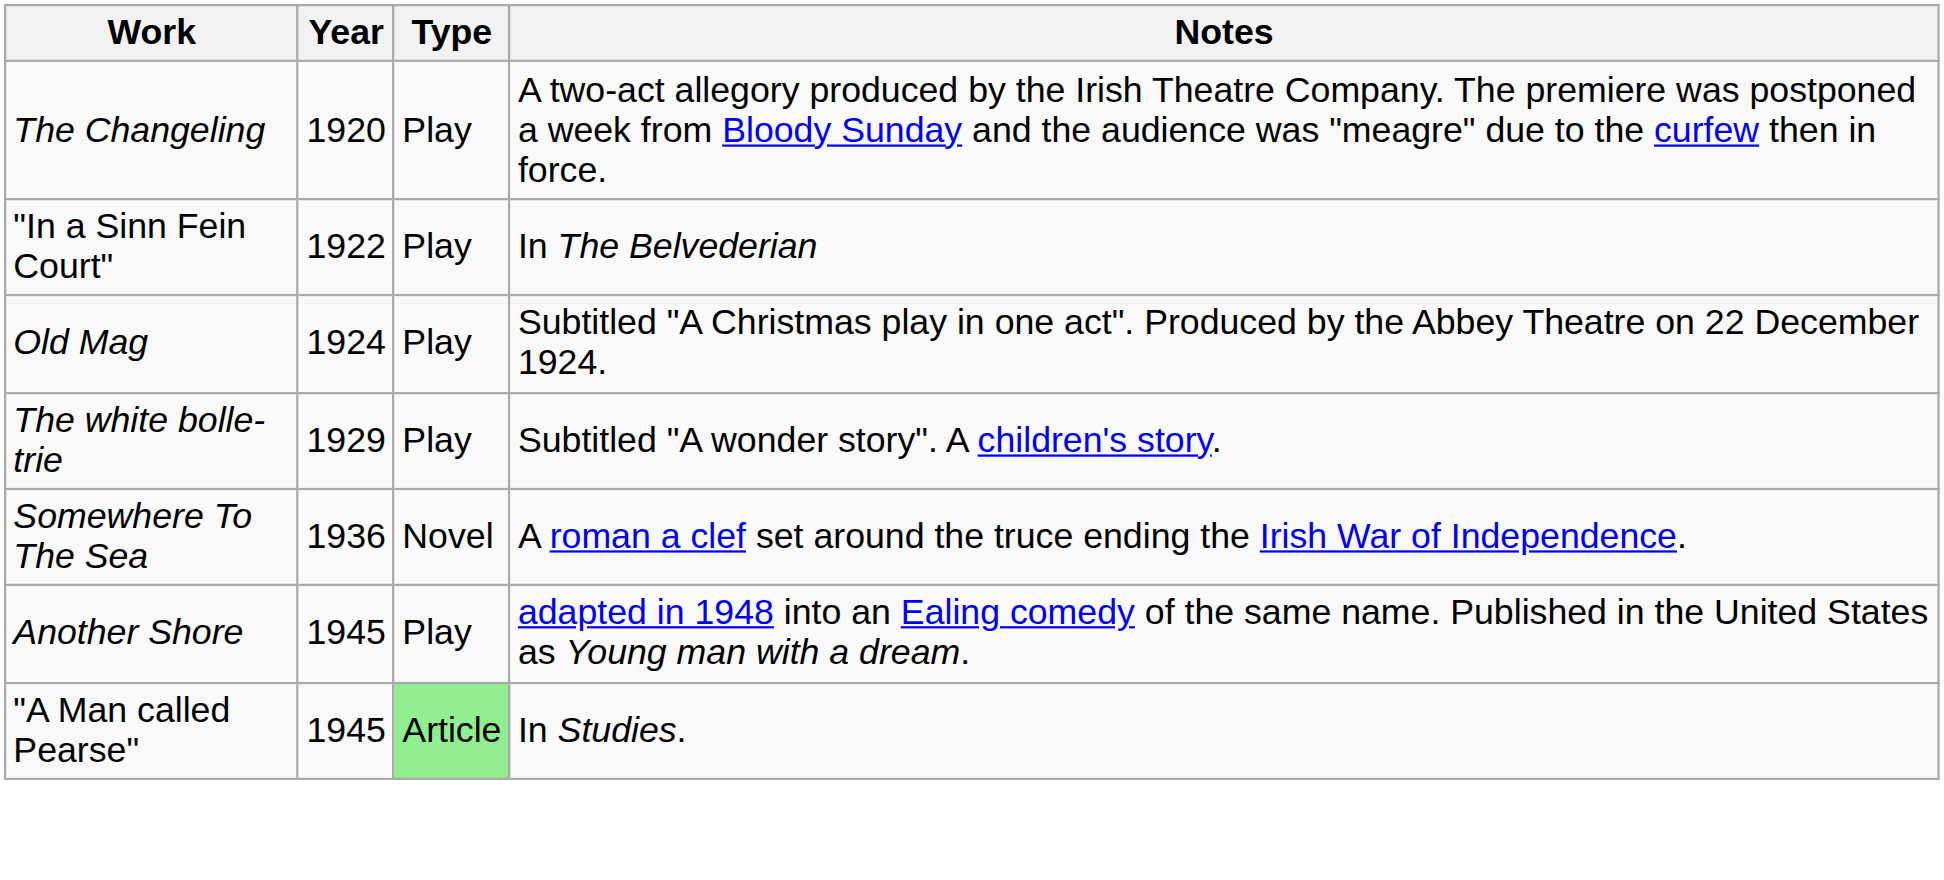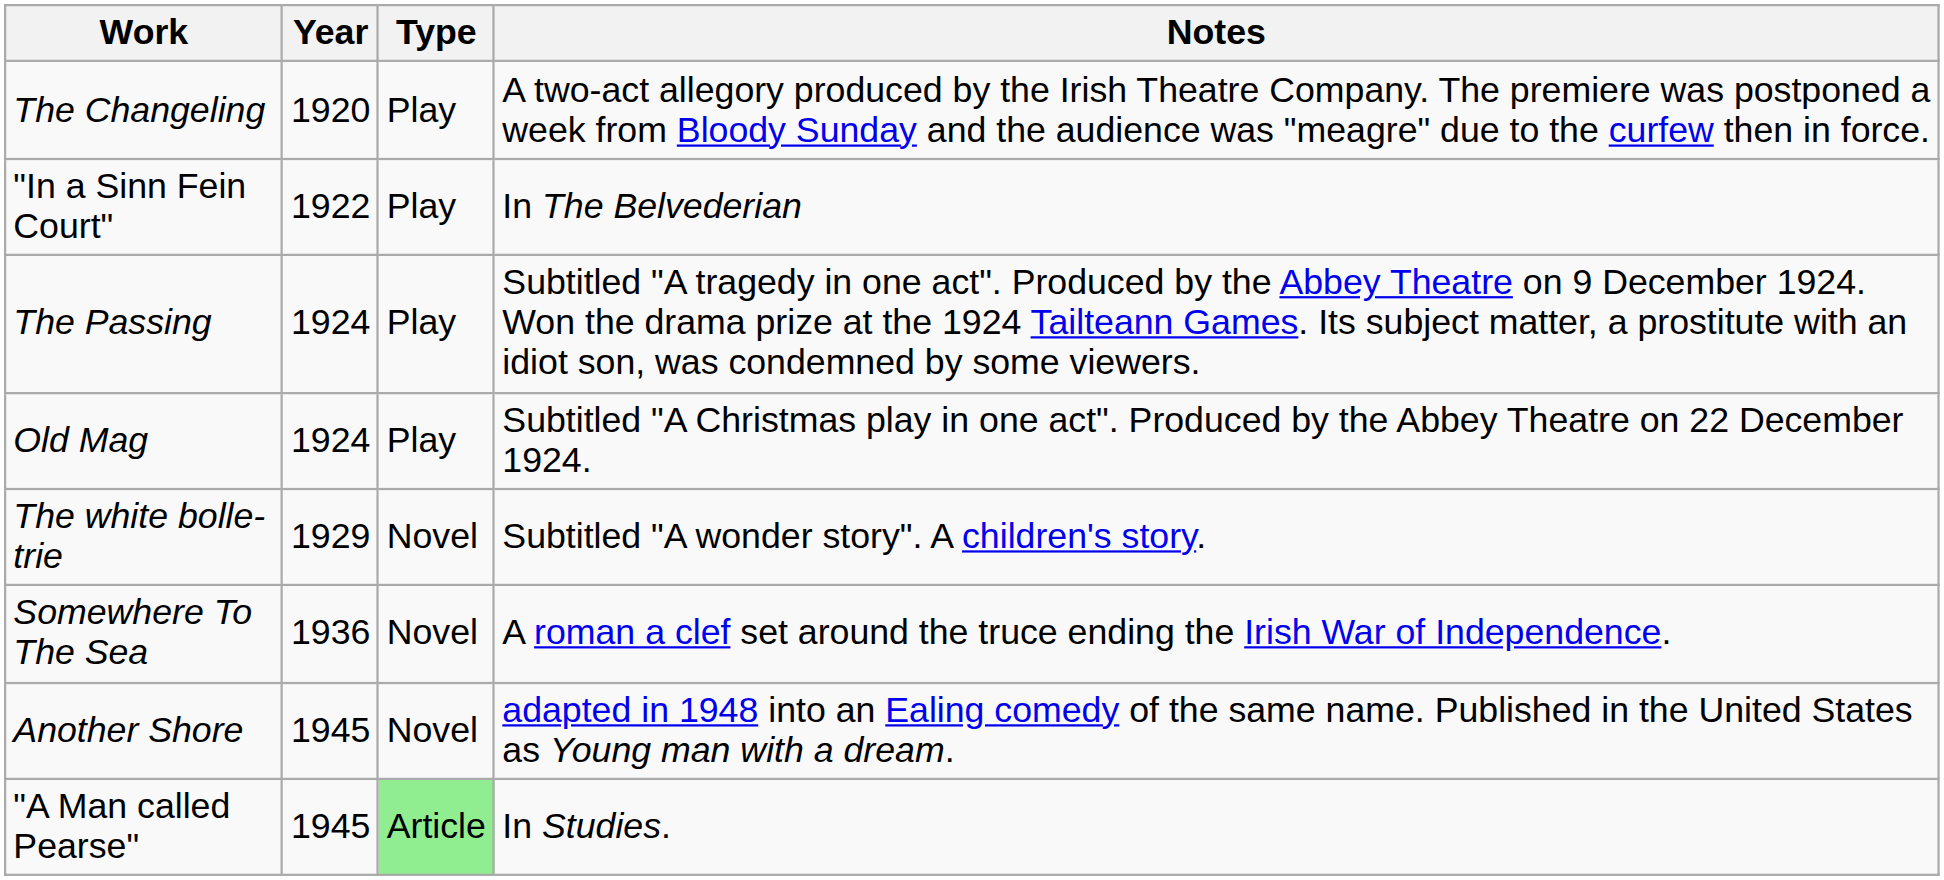+ row: The Passing | 1924 | Play | Subtitled "A tragedy in one act". Produced by the Abbey Theatre on 9 December 1924. Won the drama prize at the 1924 Tailteann Games. Its subject matter, a prostitute with an idiot son, was condemned by some viewers.
The white bolle-trie | Type: Play -> Novel
Another Shore | Type: Play -> Novel
